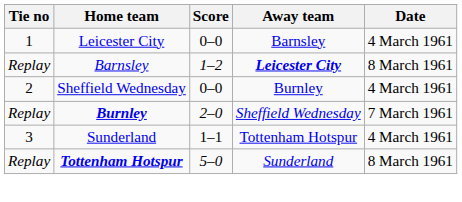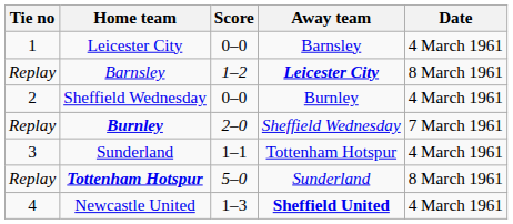+ row: 4 | Newcastle United | 1–3 | Sheffield United | 4 March 1961
